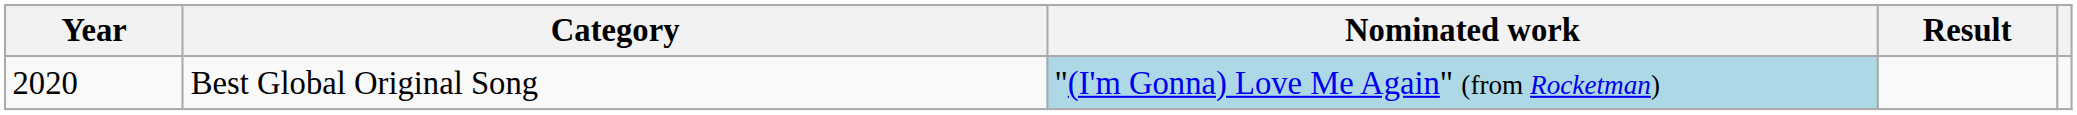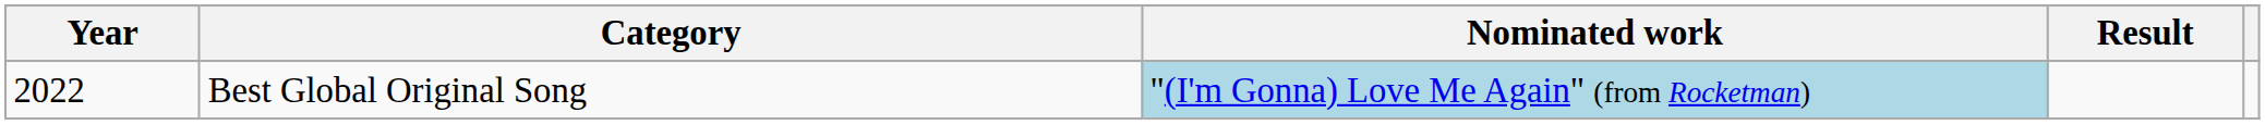Best Global Original Song | Year: 2020 -> 2022
